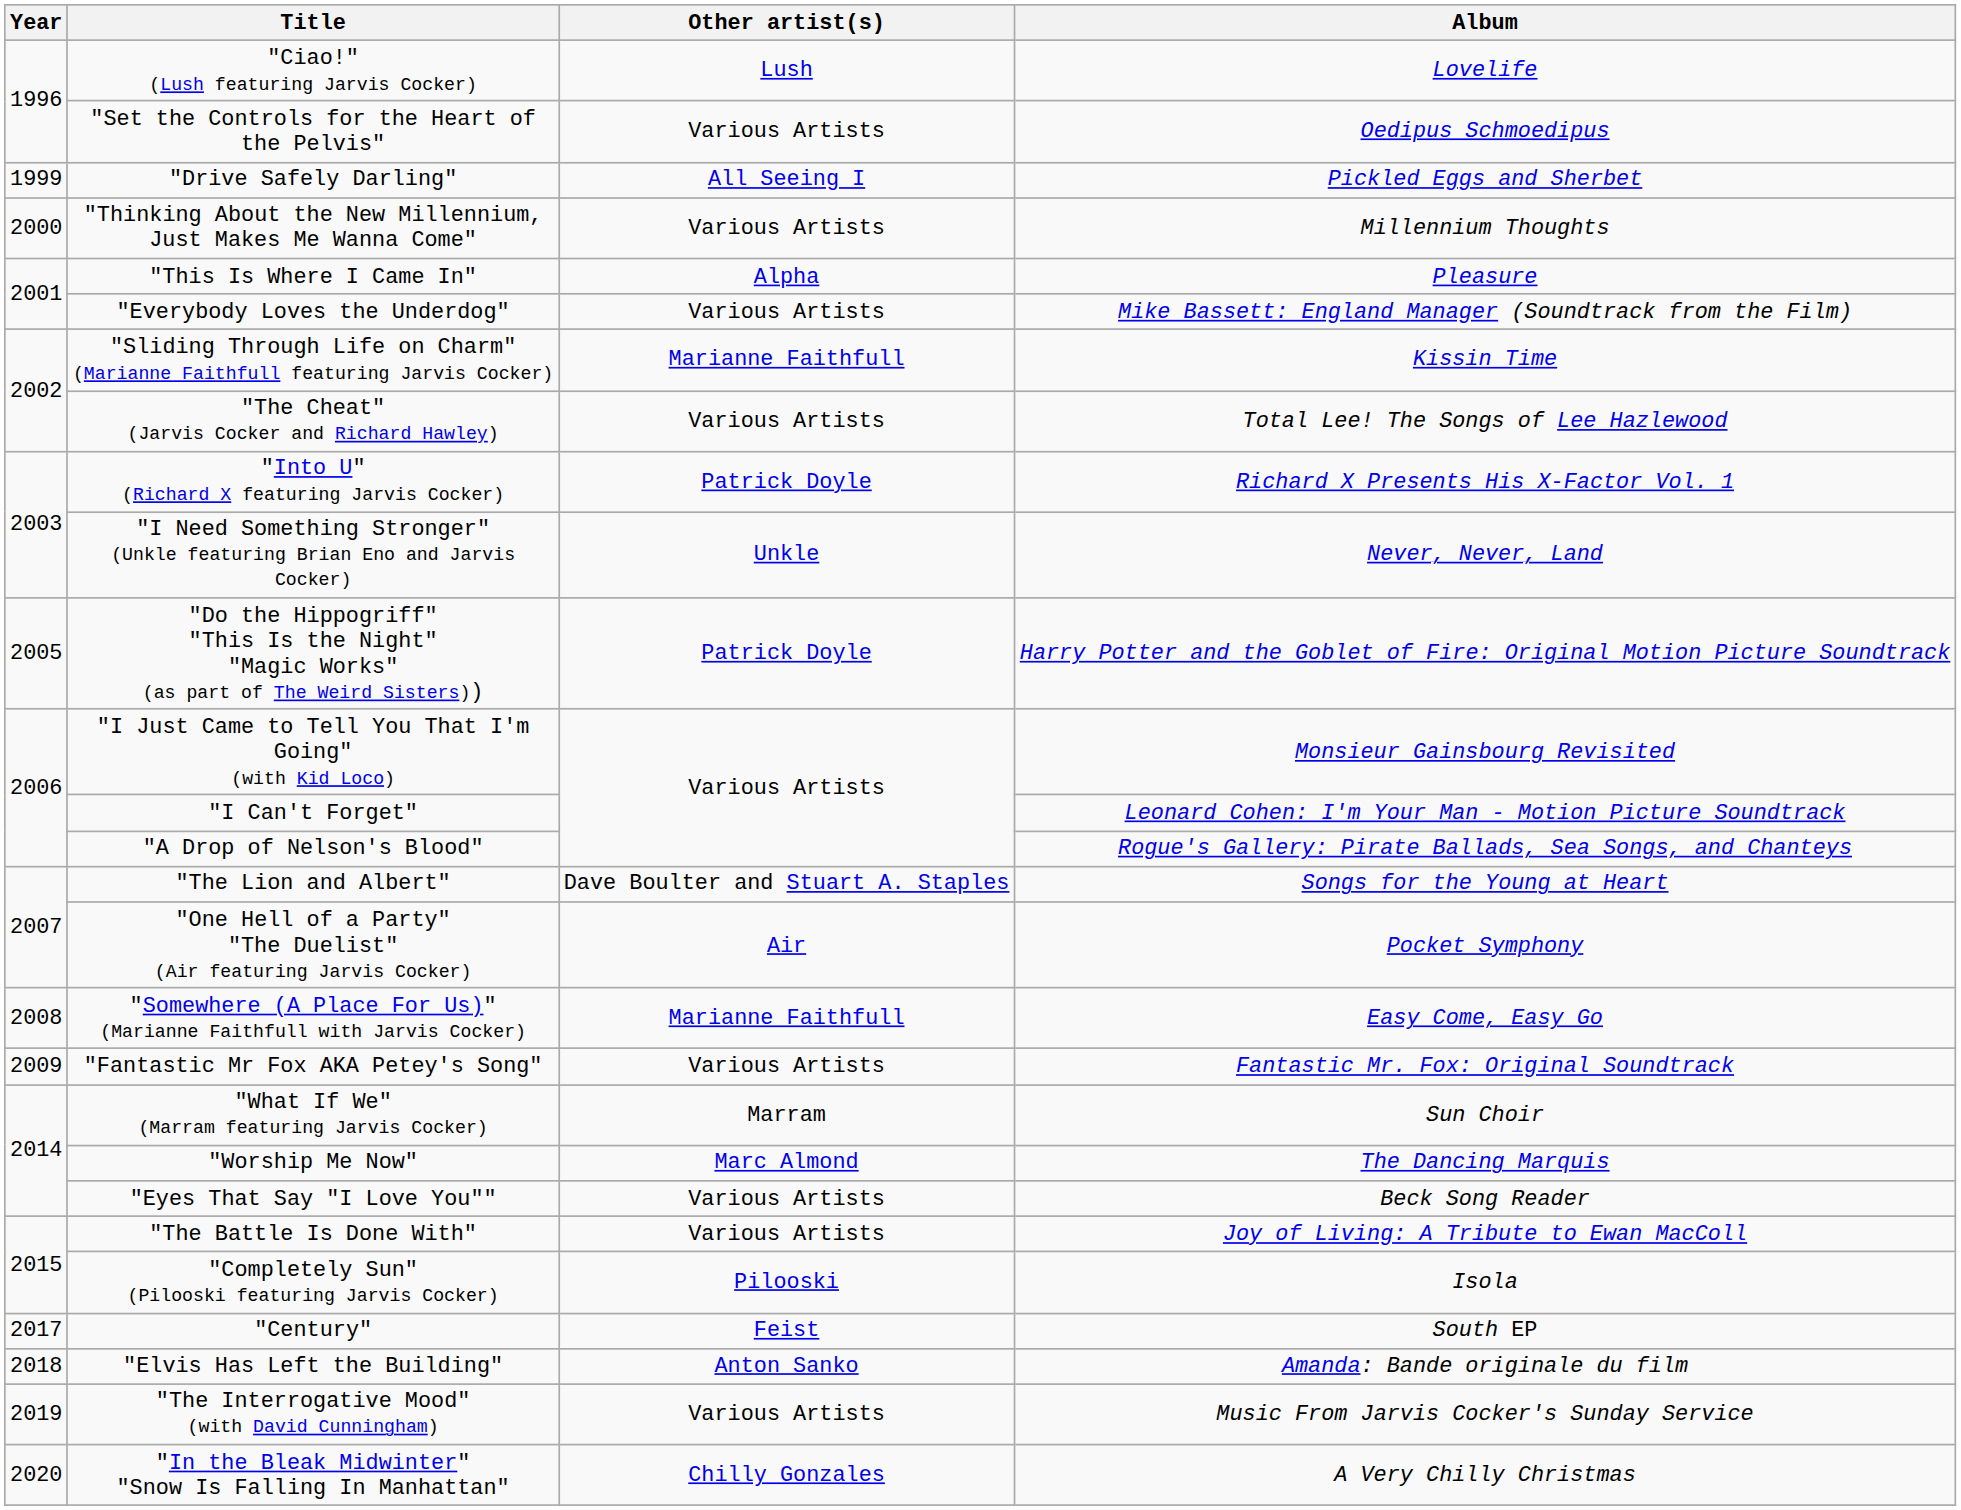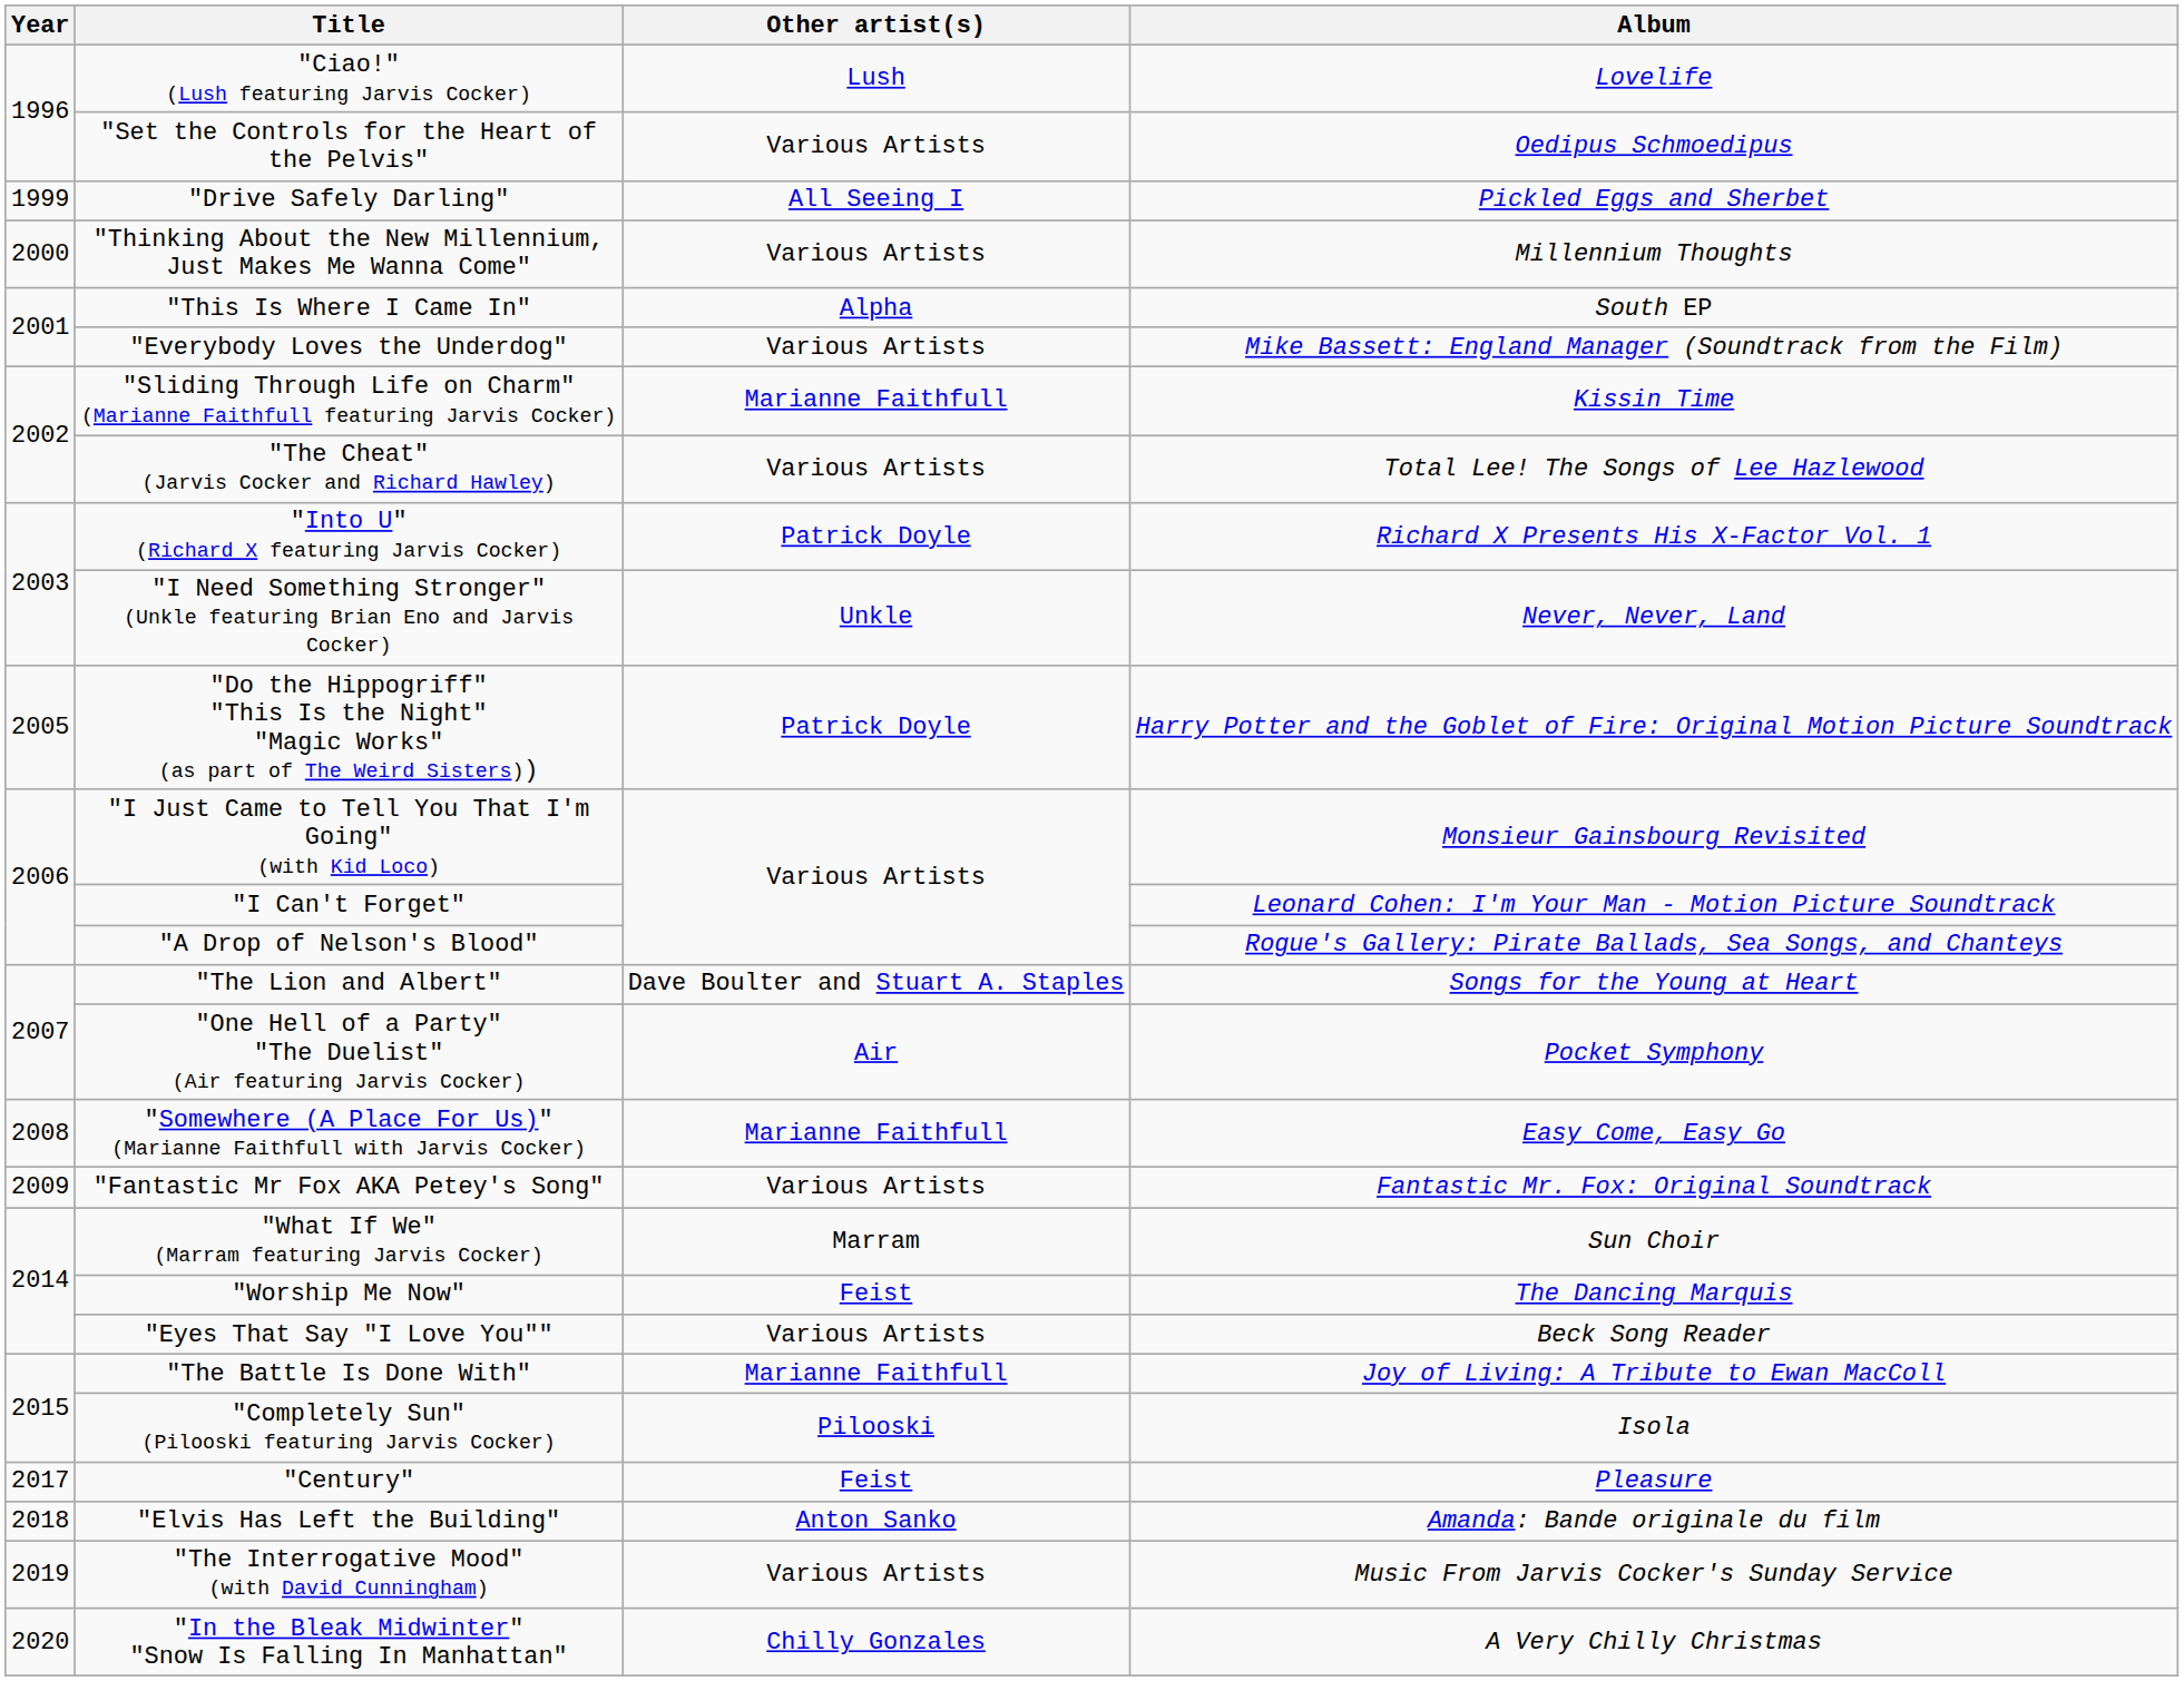"This Is Where I Came In" | Album: Pleasure -> South EP
"Worship Me Now" | Other artist(s): Marc Almond -> Feist
"The Battle Is Done With" | Other artist(s): Various Artists -> Marianne Faithfull
"Century" | Album: South EP -> Pleasure
